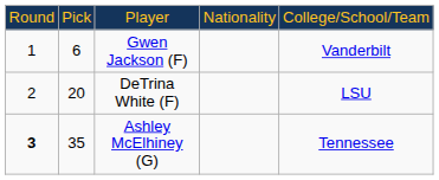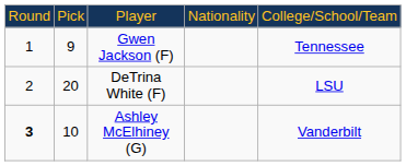Gwen Jackson (F) | column 2: 6 -> 9
Gwen Jackson (F) | column 5: Vanderbilt -> Tennessee
Ashley McElhiney (G) | column 2: 35 -> 10
Ashley McElhiney (G) | column 5: Tennessee -> Vanderbilt
